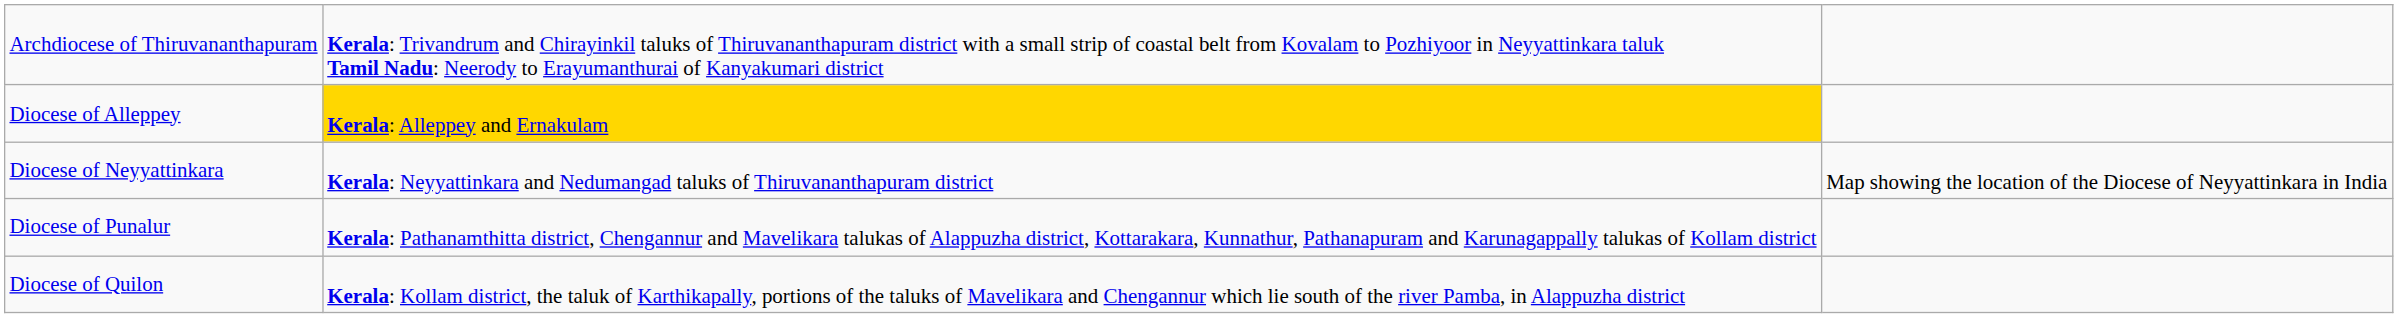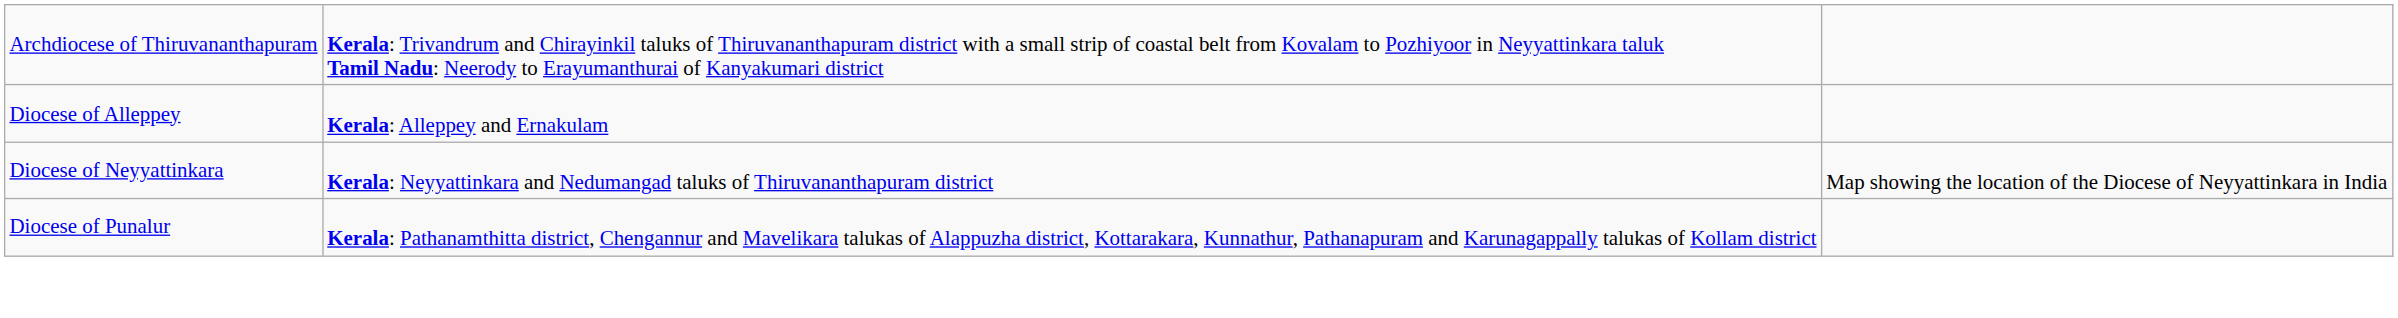Diocese of Alleppey | column 2: gold background -> no background
- row: Diocese of Quilon | Kerala: Kollam district, the taluk of Karthikapally, portions of the taluks of Mavelikara and Chengannur which lie south of the river Pamba, in Alappuzha district
